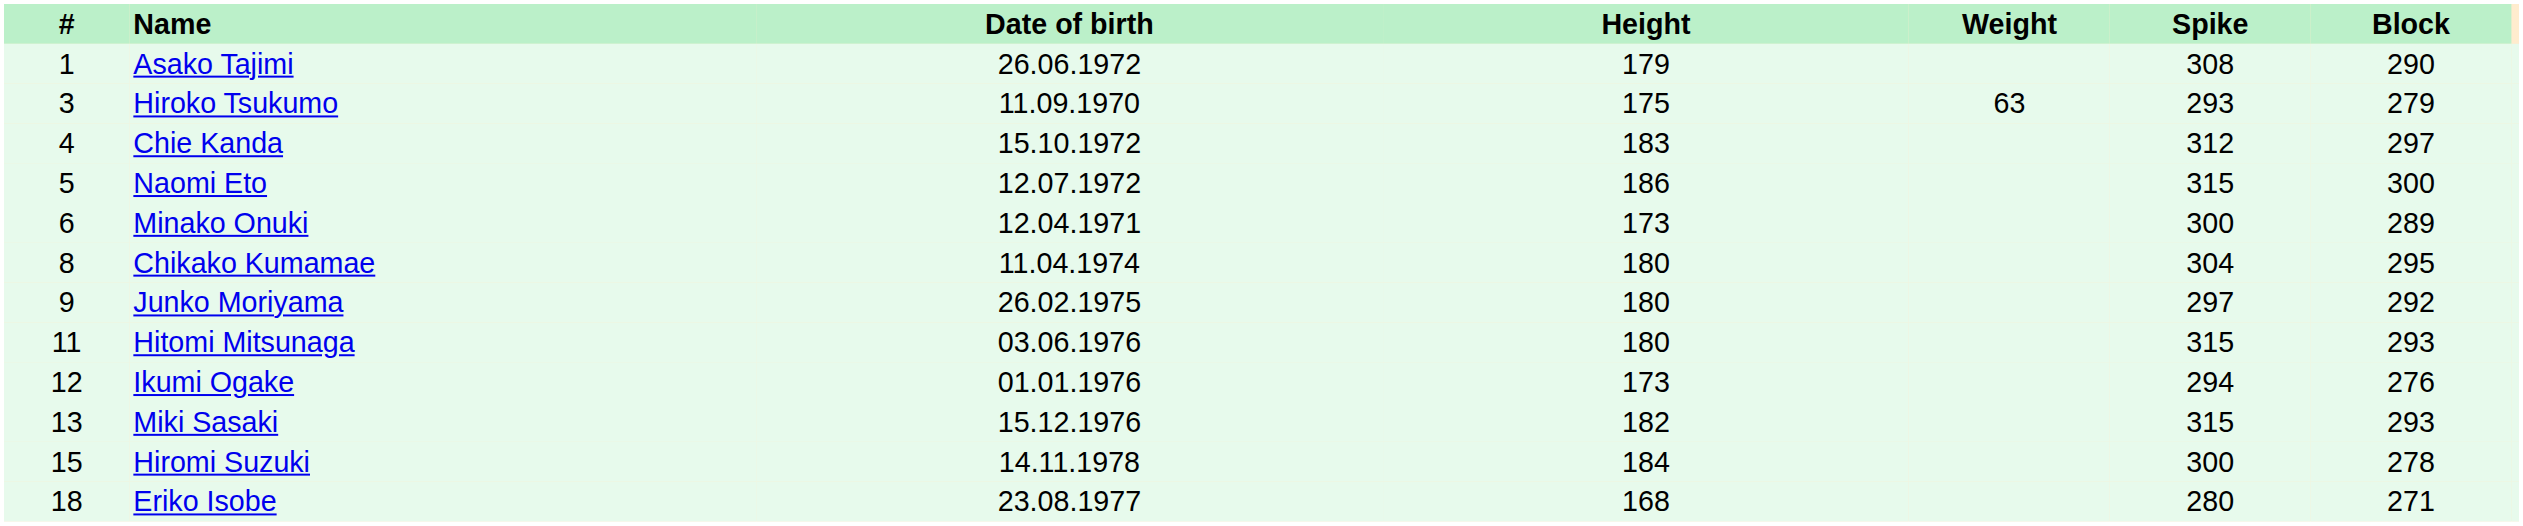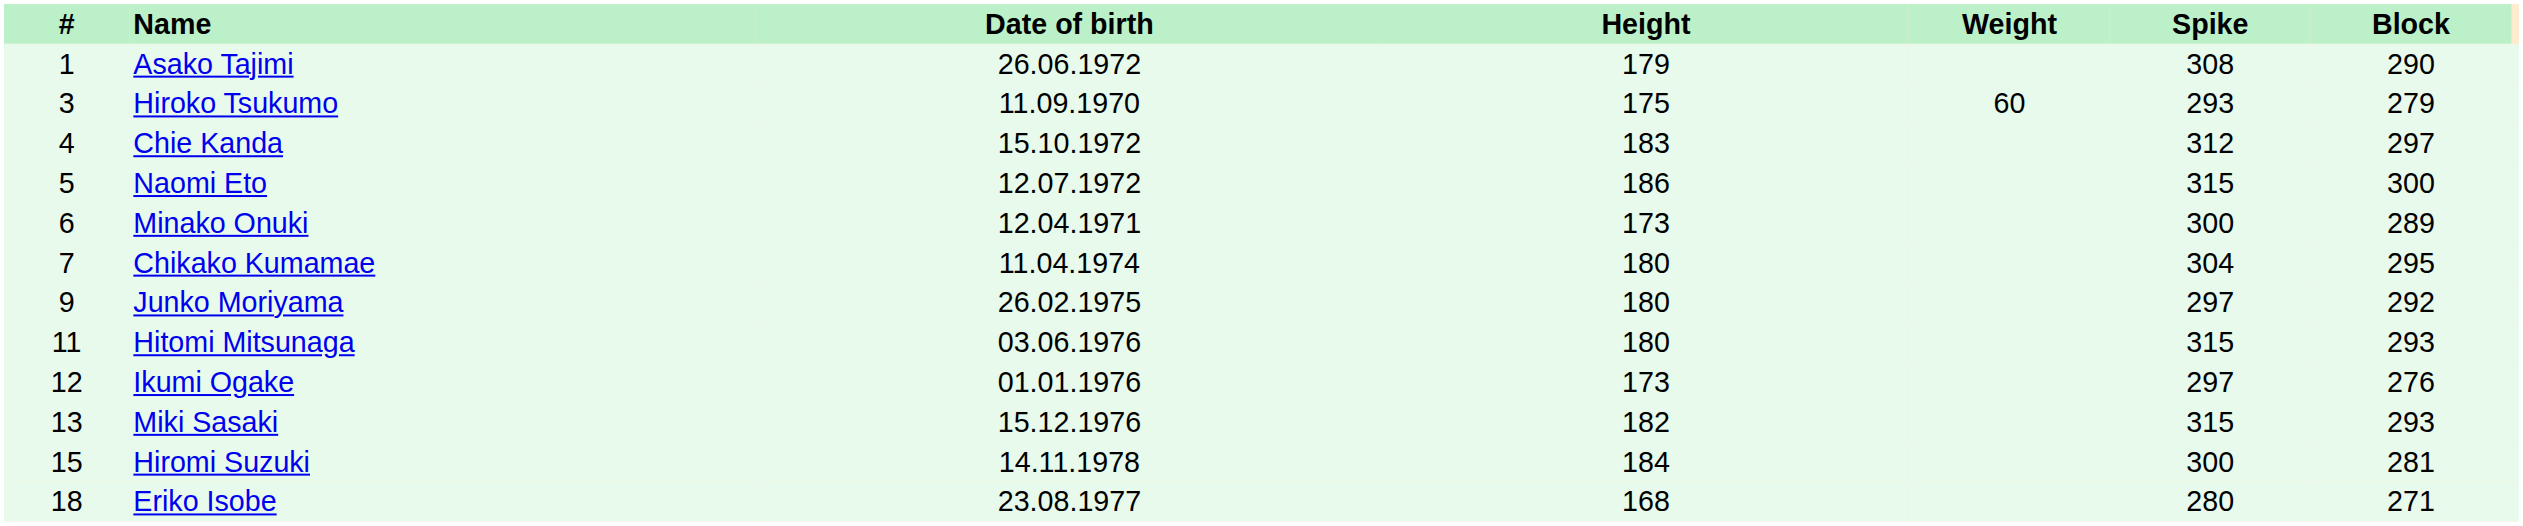Hiroko Tsukumo | Weight: 63 -> 60
Chikako Kumamae | #: 8 -> 7
Ikumi Ogake | Spike: 294 -> 297
Hiromi Suzuki | Block: 278 -> 281
